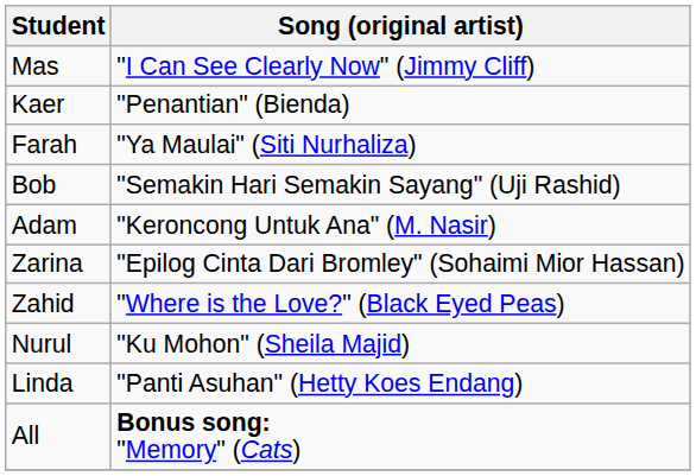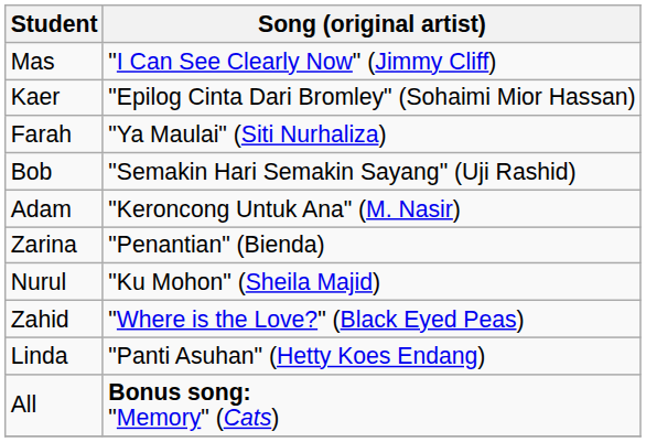Kaer | Song (original artist): "Penantian" (Bienda) -> "Epilog Cinta Dari Bromley" (Sohaimi Mior Hassan)
Zarina | Song (original artist): "Epilog Cinta Dari Bromley" (Sohaimi Mior Hassan) -> "Penantian" (Bienda)
rows swapped: Nurul <-> Zahid
